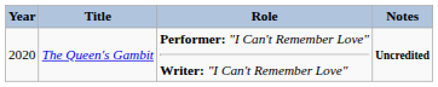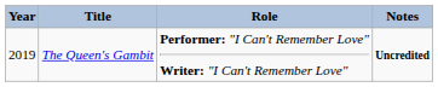The Queen's Gambit | Year: 2020 -> 2019
